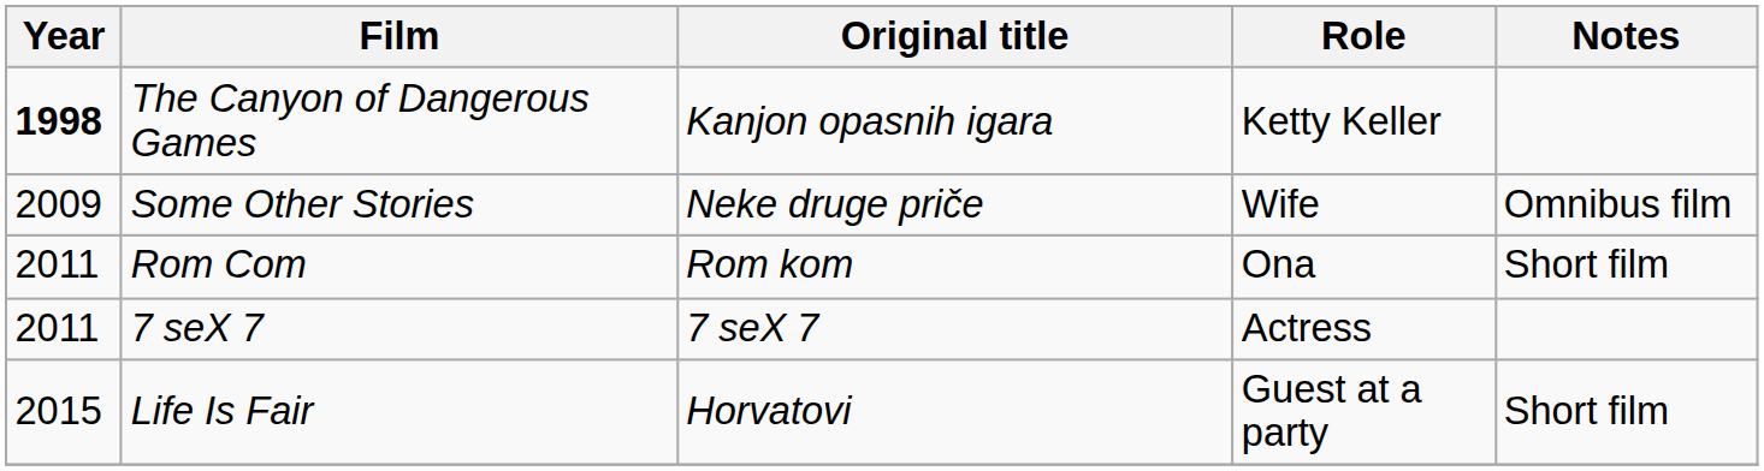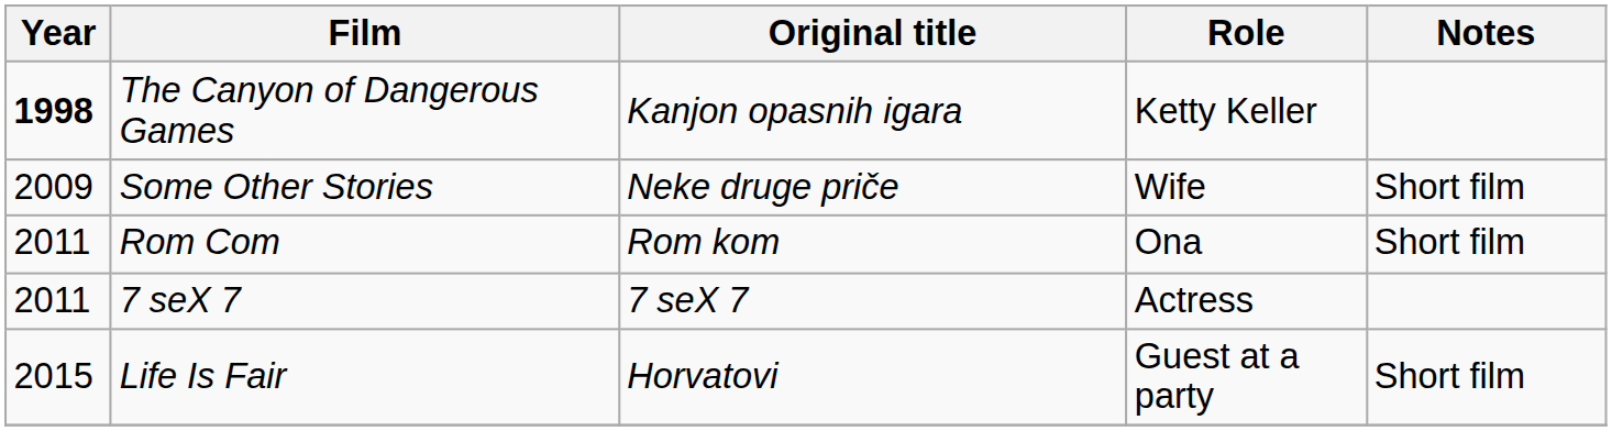Some Other Stories | Notes: Omnibus film -> Short film
